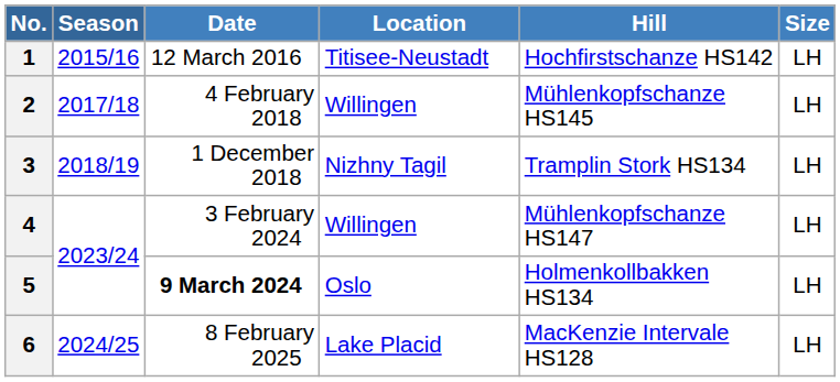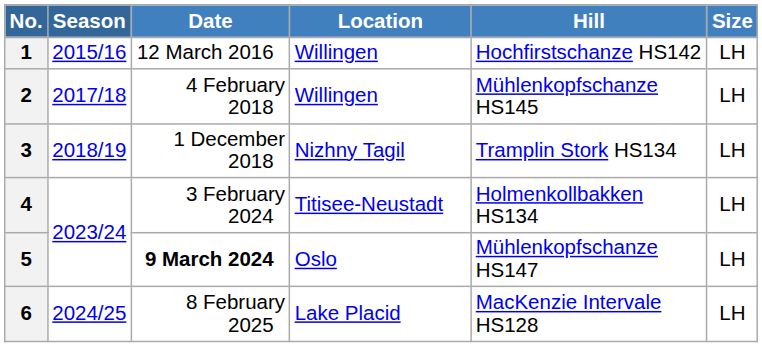1 | Location: Titisee-Neustadt -> Willingen
4 | Location: Willingen -> Titisee-Neustadt
4 | Hill: Mühlenkopfschanze HS147 -> Holmenkollbakken HS134
5 | Hill: Holmenkollbakken HS134 -> Mühlenkopfschanze HS147
